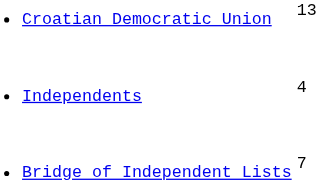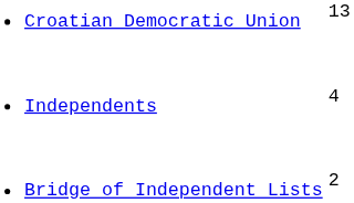Bridge of Independent Lists | column 2: 7 -> 2
